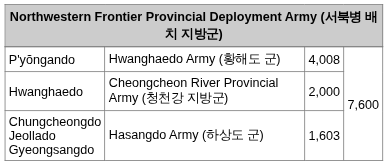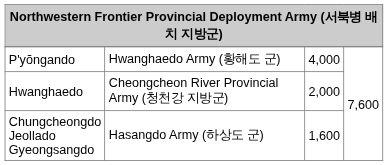P'yŏngando | column 3: 4,008 -> 4,000
Chungcheongdo Jeollado Gyeongsangdo | column 3: 1,603 -> 1,600
